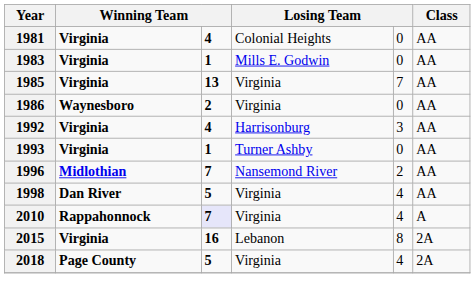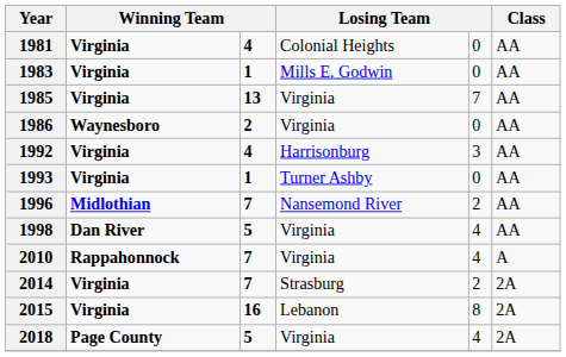2010 | column 3: lavender background -> no background
+ row: 2014 | Virginia | 7 | Strasburg | 2 | 2A
